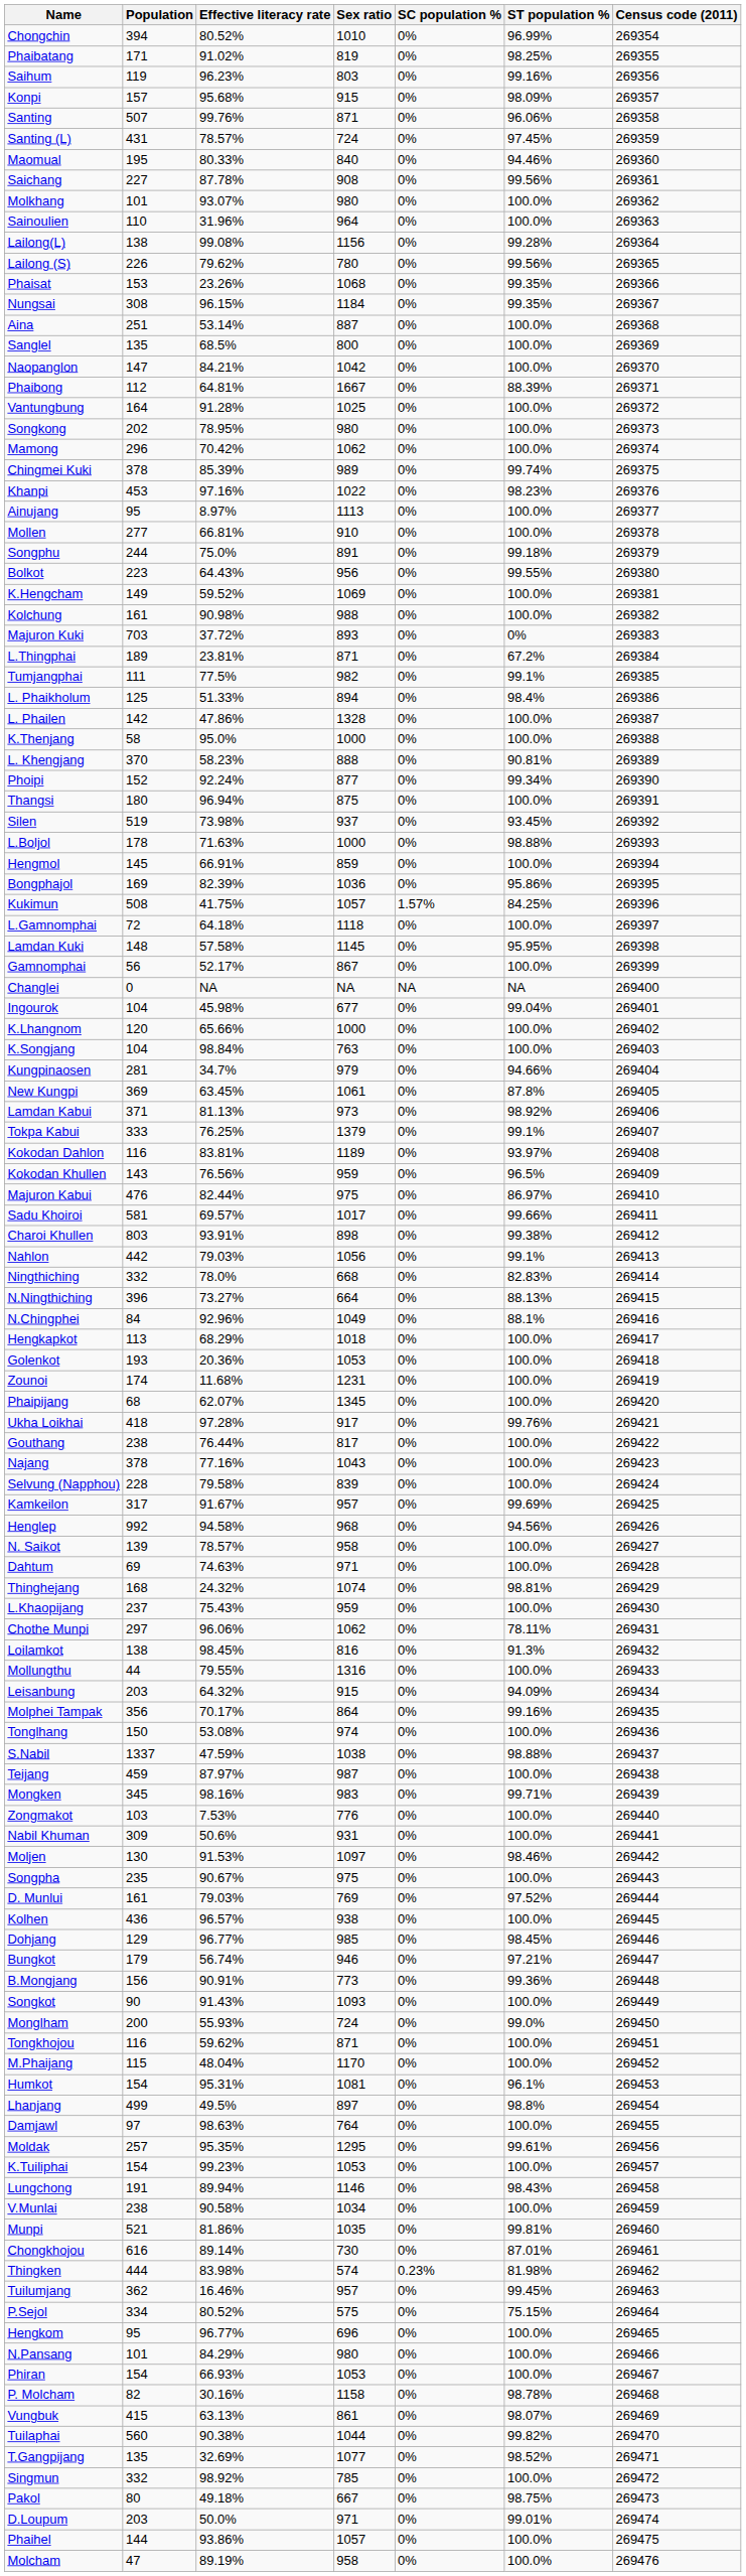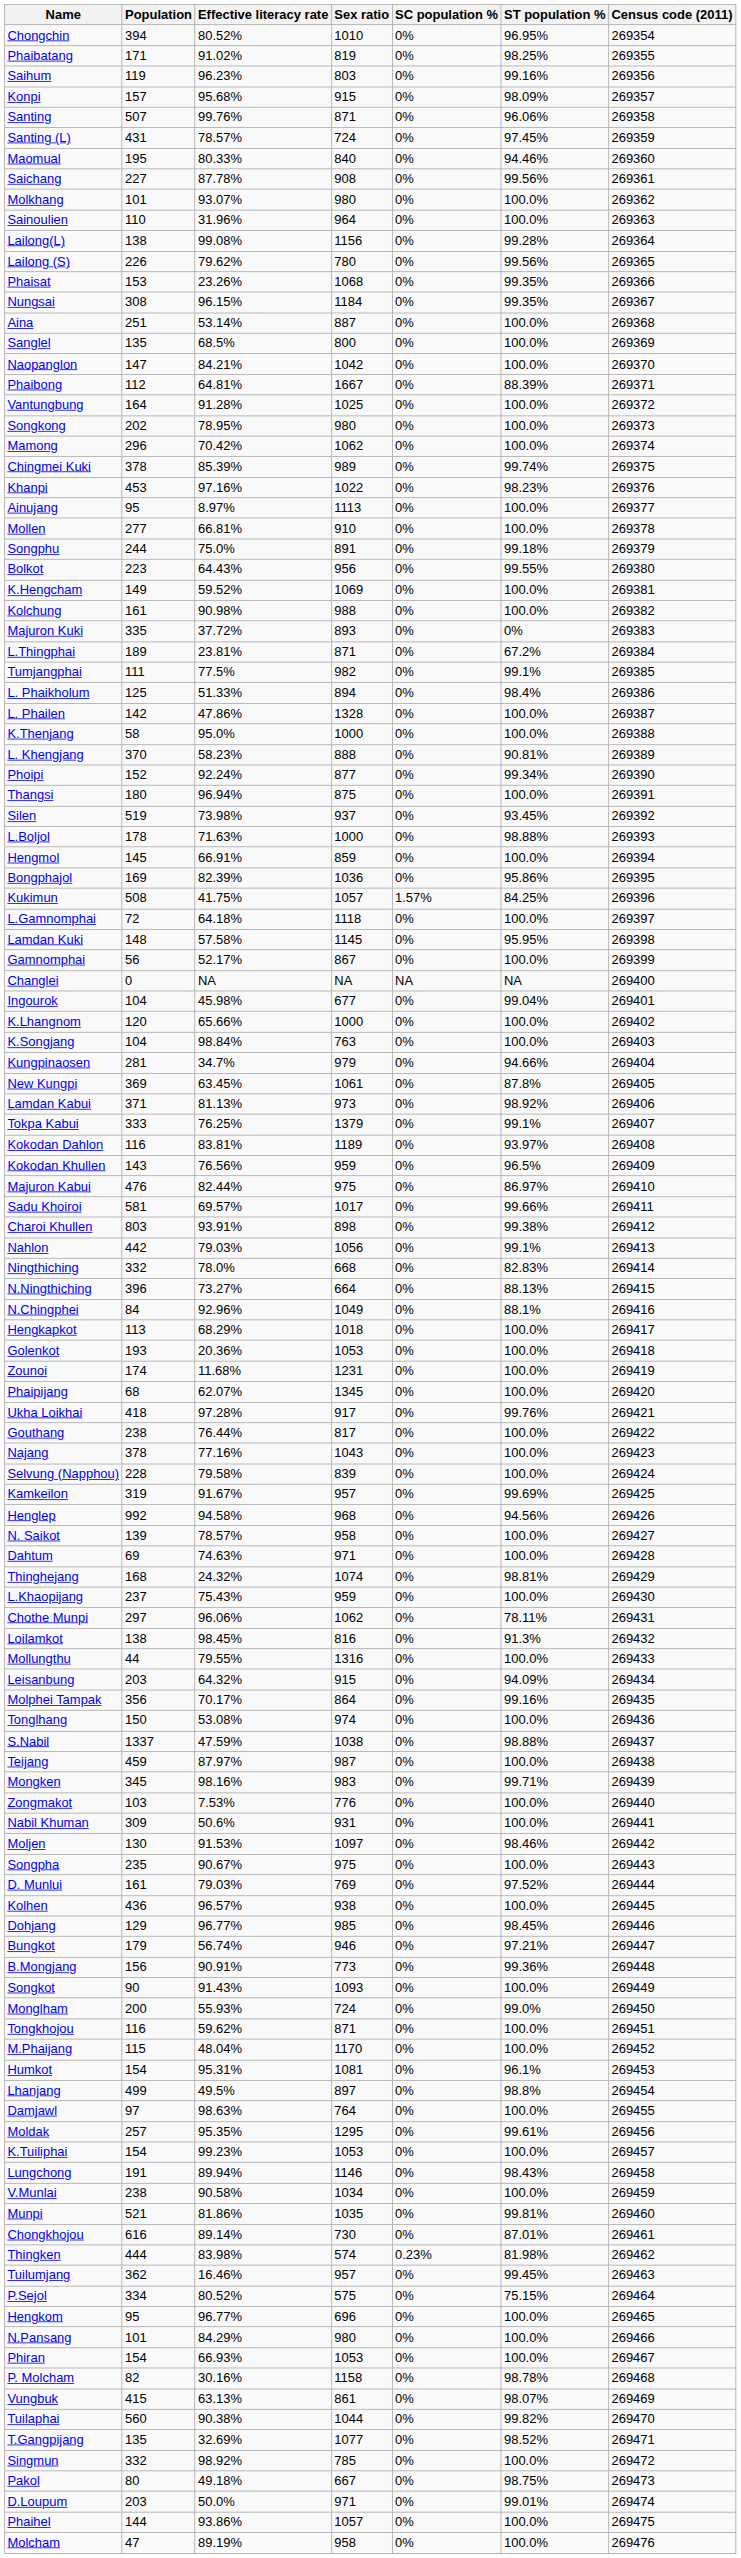Chongchin | ST population %: 96.99% -> 96.95%
Majuron Kuki | Population: 703 -> 335
Kamkeilon | Population: 317 -> 319
